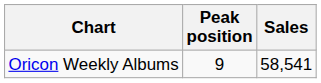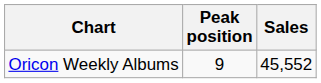Oricon Weekly Albums | Sales: 58,541 -> 45,552
